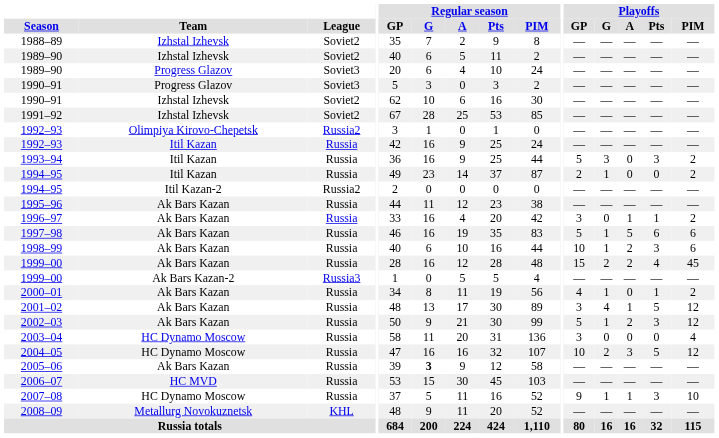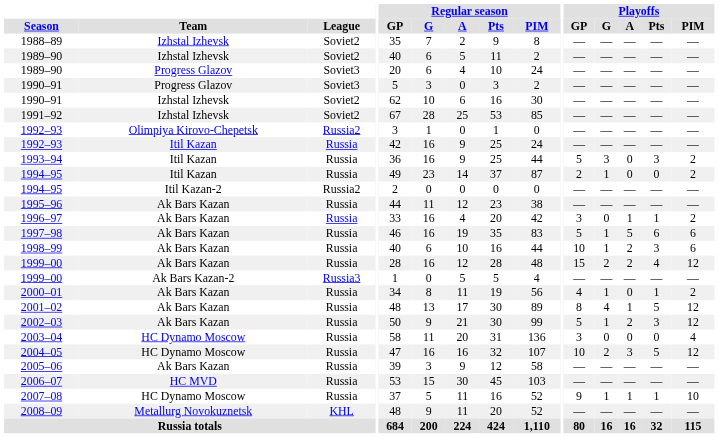1999–00 / Ak Bars Kazan | Playoffs / PIM: 45 -> 12
2001–02 | Playoffs / GP: 3 -> 8
2005–06 | Regular season / G: bold -> normal
2007–08 | Playoffs / Pts: 3 -> 1
